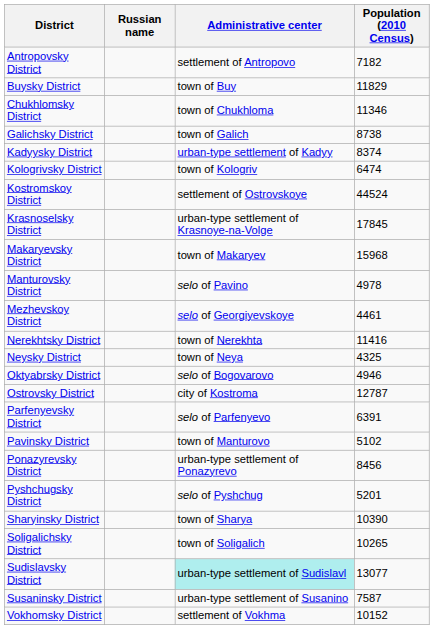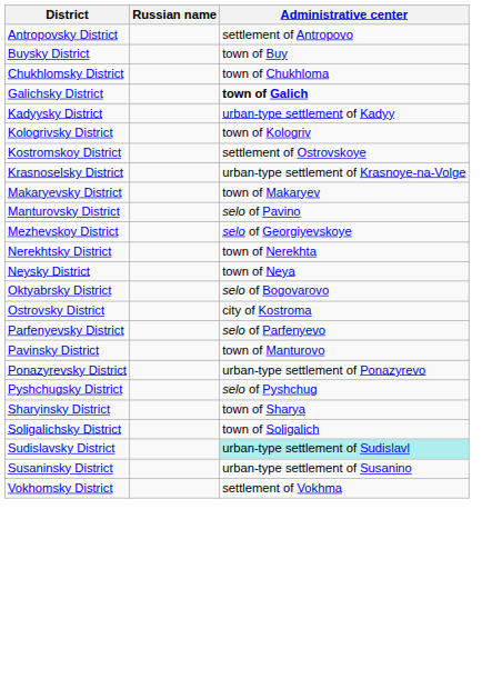- column: Population (2010 Census) | 7182 | 11829 | 11346 | 8738 | 8374 | 6474 | 44524 | 17845 | 15968 | 4978 | 4461 | 11416 | 4325 | 4946 | 12787 | 6391 | 5102 | 8456 | 5201 | 10390 | 10265 | 13077 | 7587 | 10152
Galichsky District | Administrative center: normal -> bold
